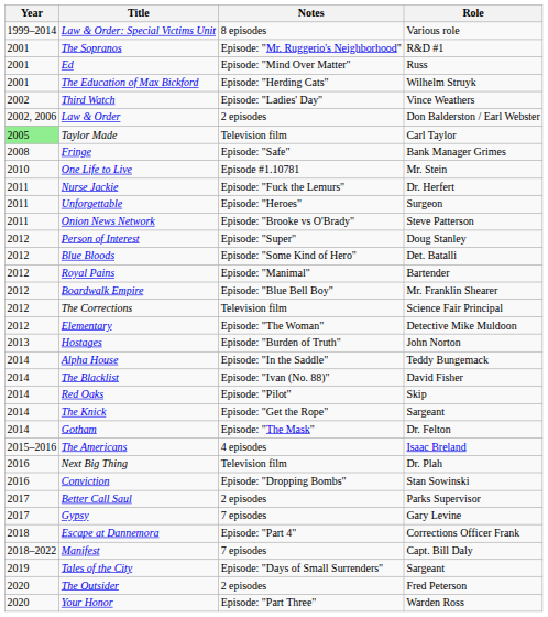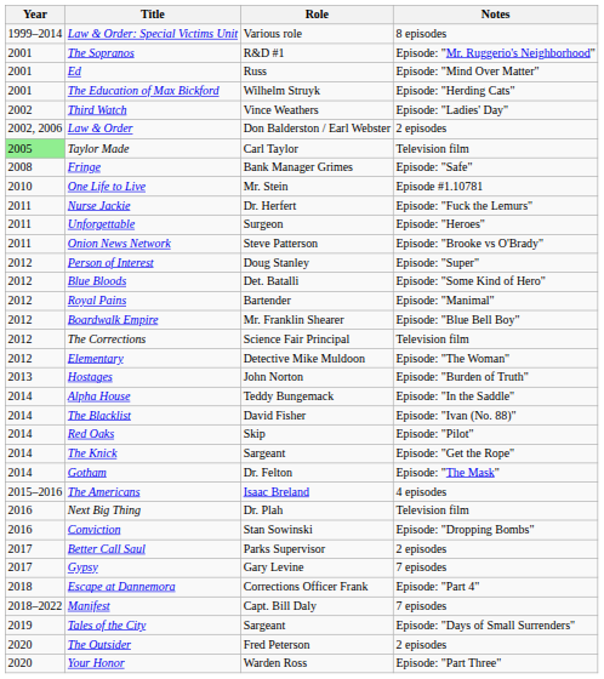columns swapped: Role <-> Notes
